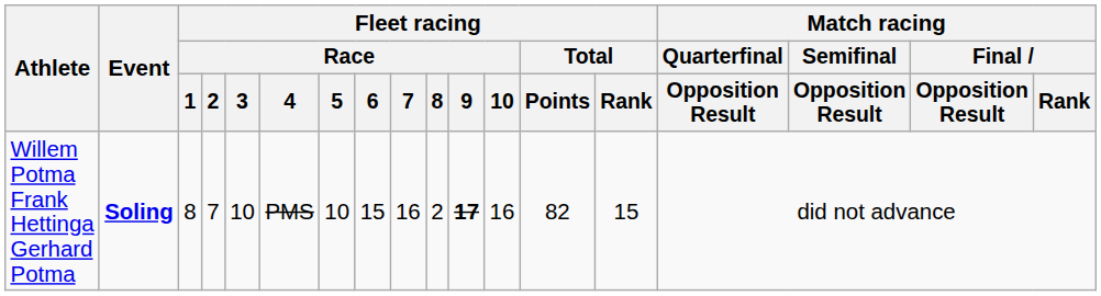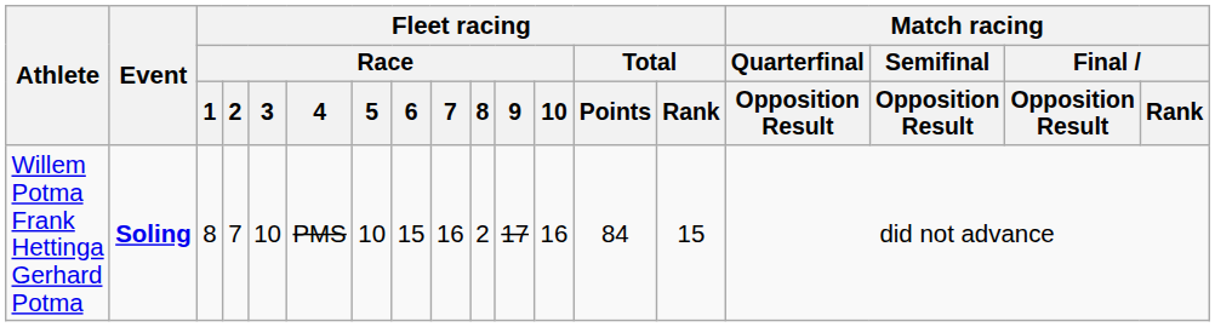Willem Potma Frank Hettinga Gerhard Potma | Fleet racing / Race / 9: bold -> normal
Willem Potma Frank Hettinga Gerhard Potma | Fleet racing / Total / Points: 82 -> 84
